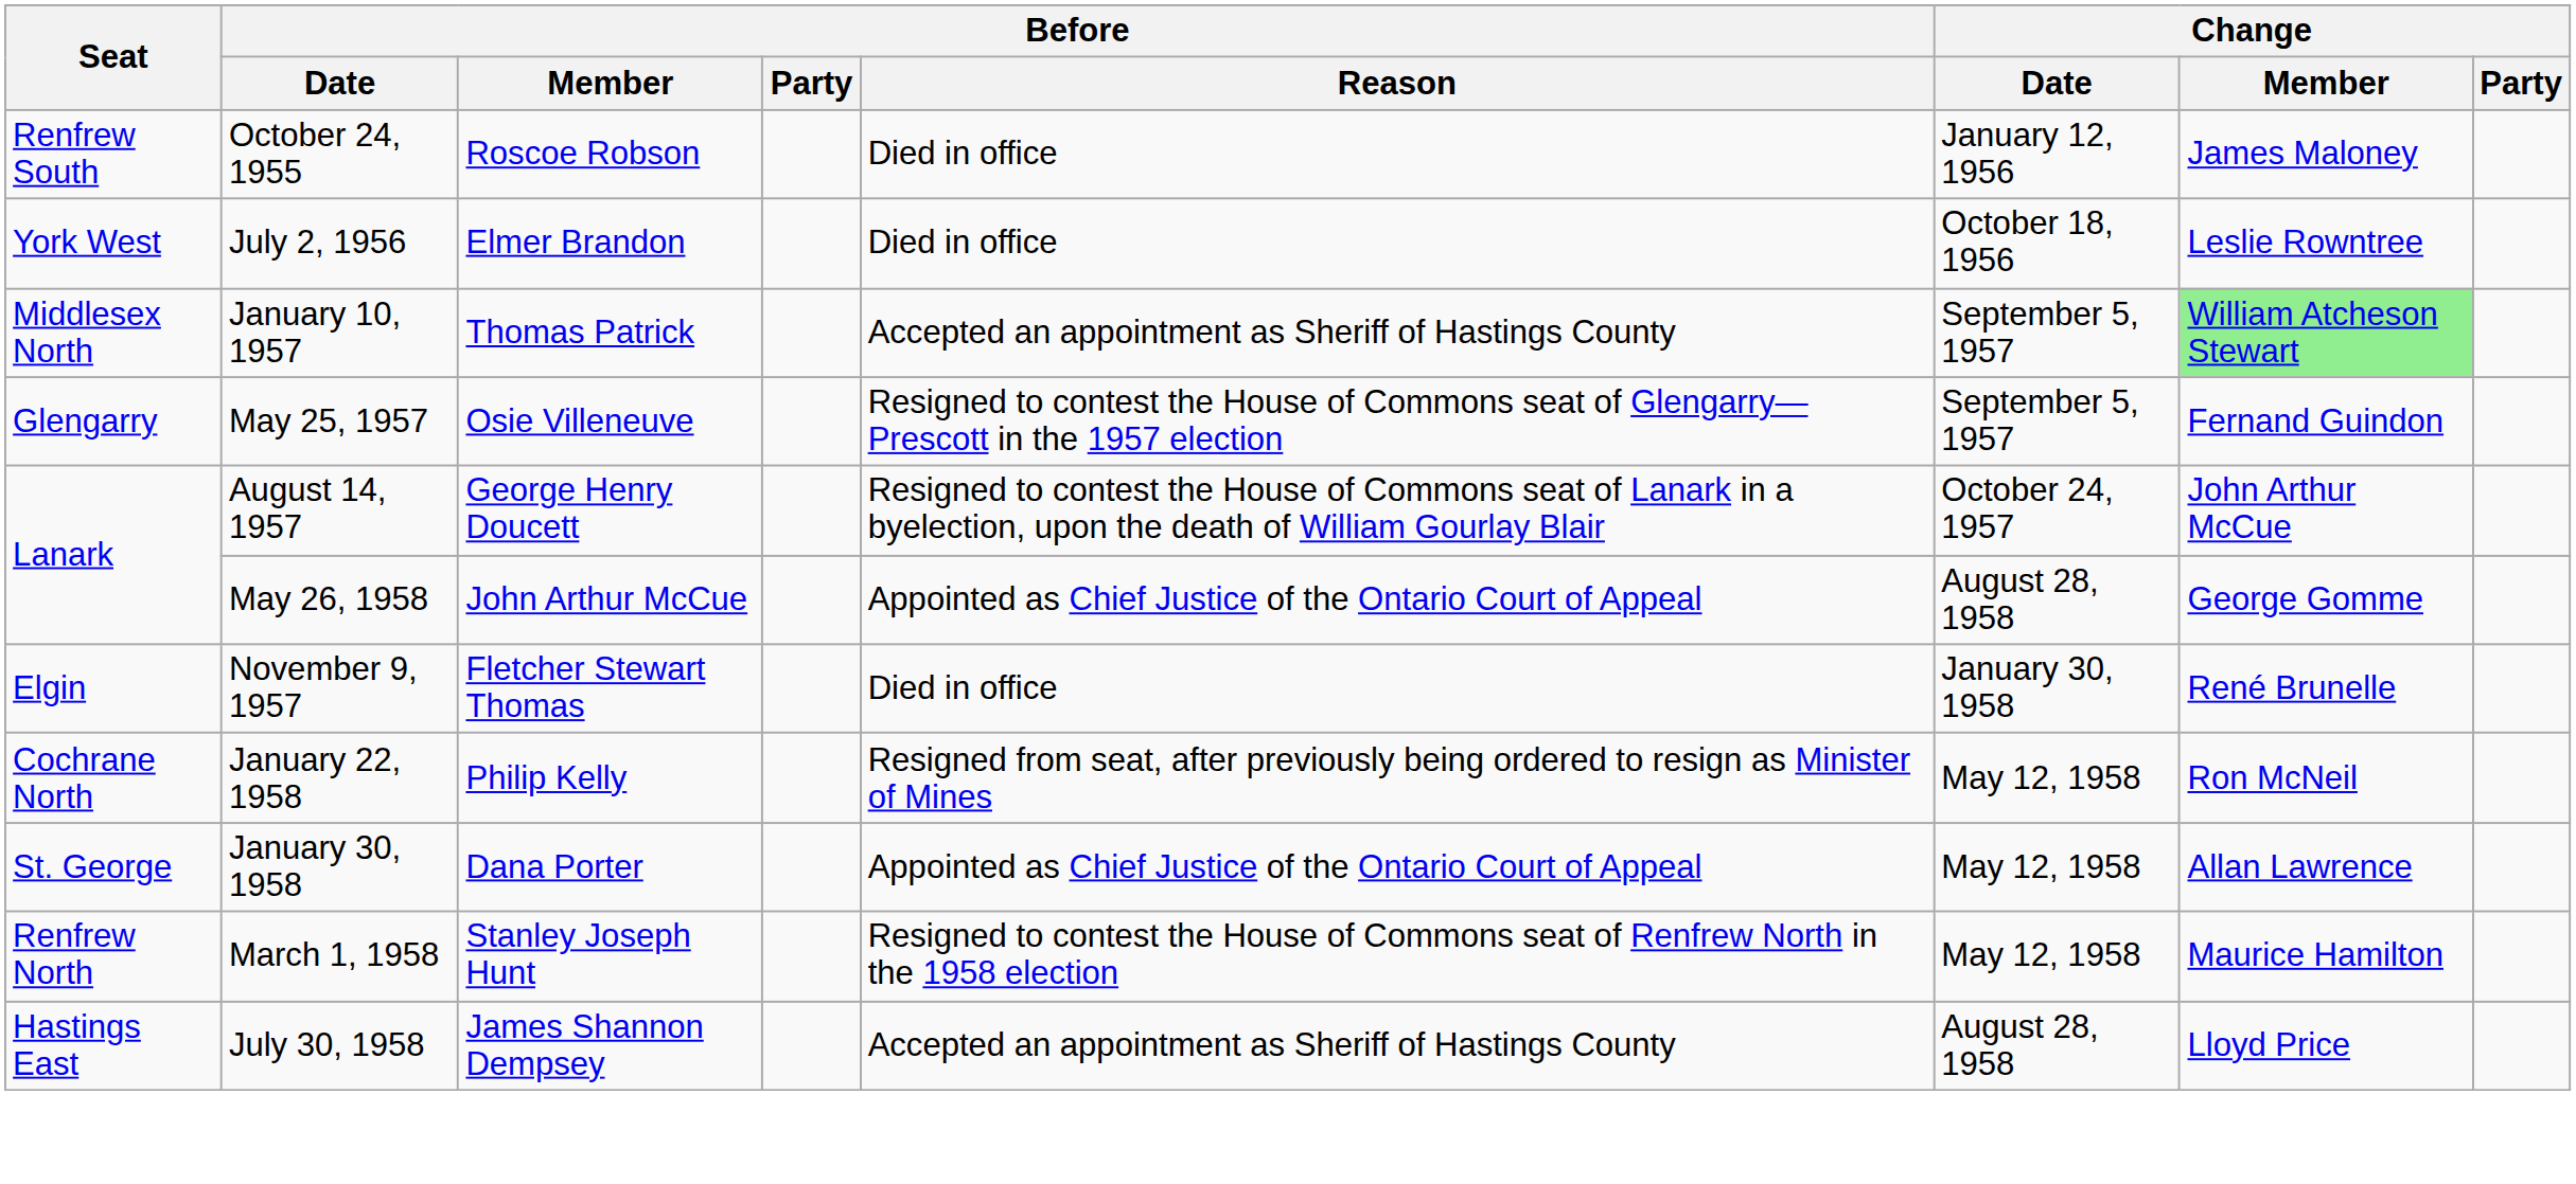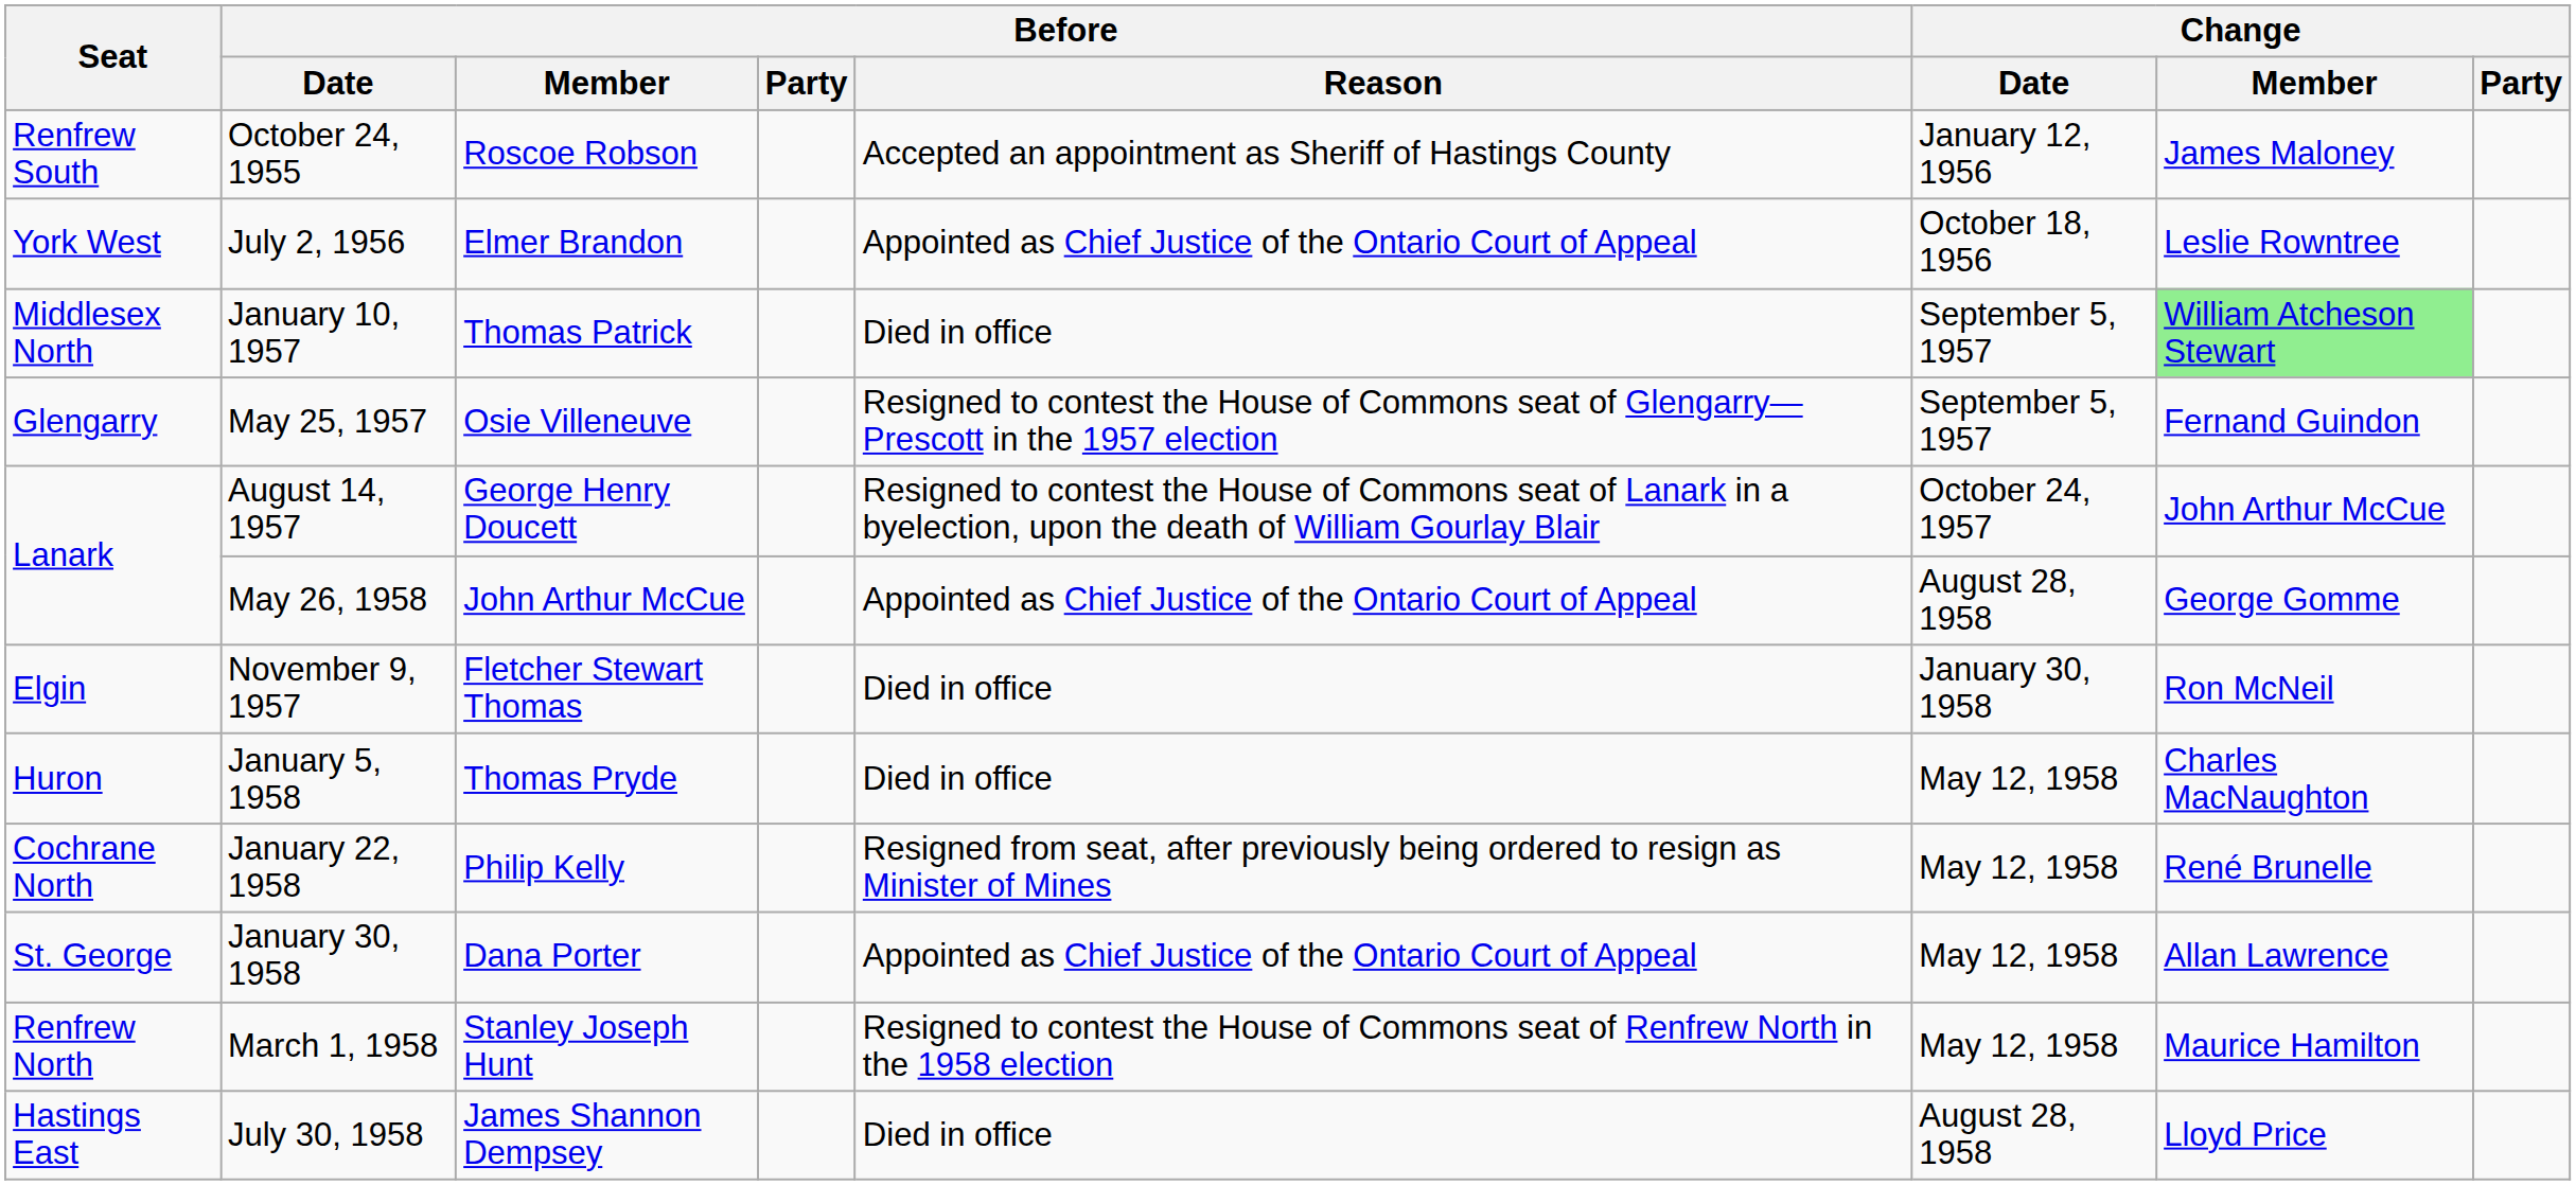October 24, 1955 | Before / Reason: Died in office -> Accepted an appointment as Sheriff of Hastings County
July 2, 1956 | Before / Reason: Died in office -> Appointed as Chief Justice of the Ontario Court of Appeal
January 10, 1957 | Before / Reason: Accepted an appointment as Sheriff of Hastings County -> Died in office
November 9, 1957 | Change / Member: René Brunelle -> Ron McNeil
+ row: Huron | January 5, 1958 | Thomas Pryde | Died in office | May 12, 1958 | Charles MacNaughton
January 22, 1958 | Change / Member: Ron McNeil -> René Brunelle
July 30, 1958 | Before / Reason: Accepted an appointment as Sheriff of Hastings County -> Died in office
